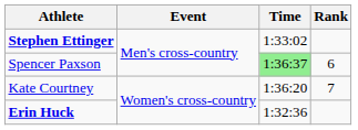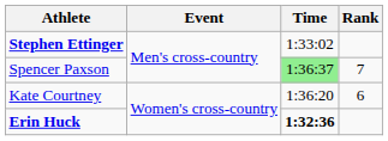Spencer Paxson | Rank: 6 -> 7
Kate Courtney | Rank: 7 -> 6
Erin Huck | Time: normal -> bold
